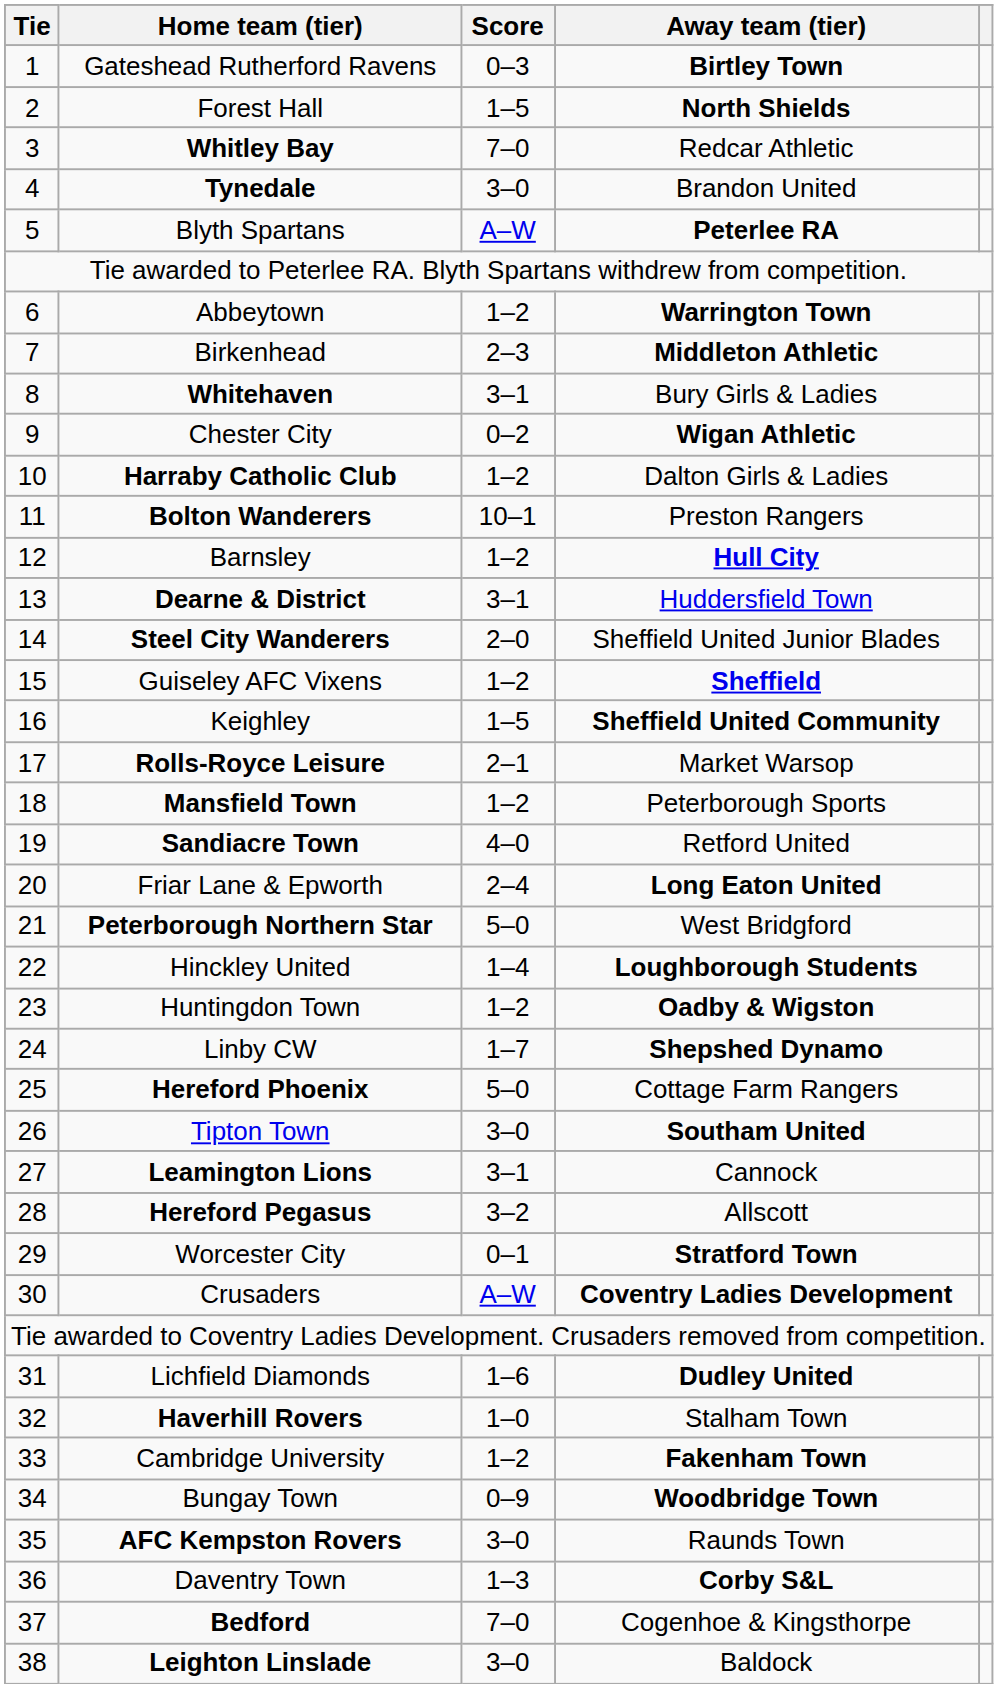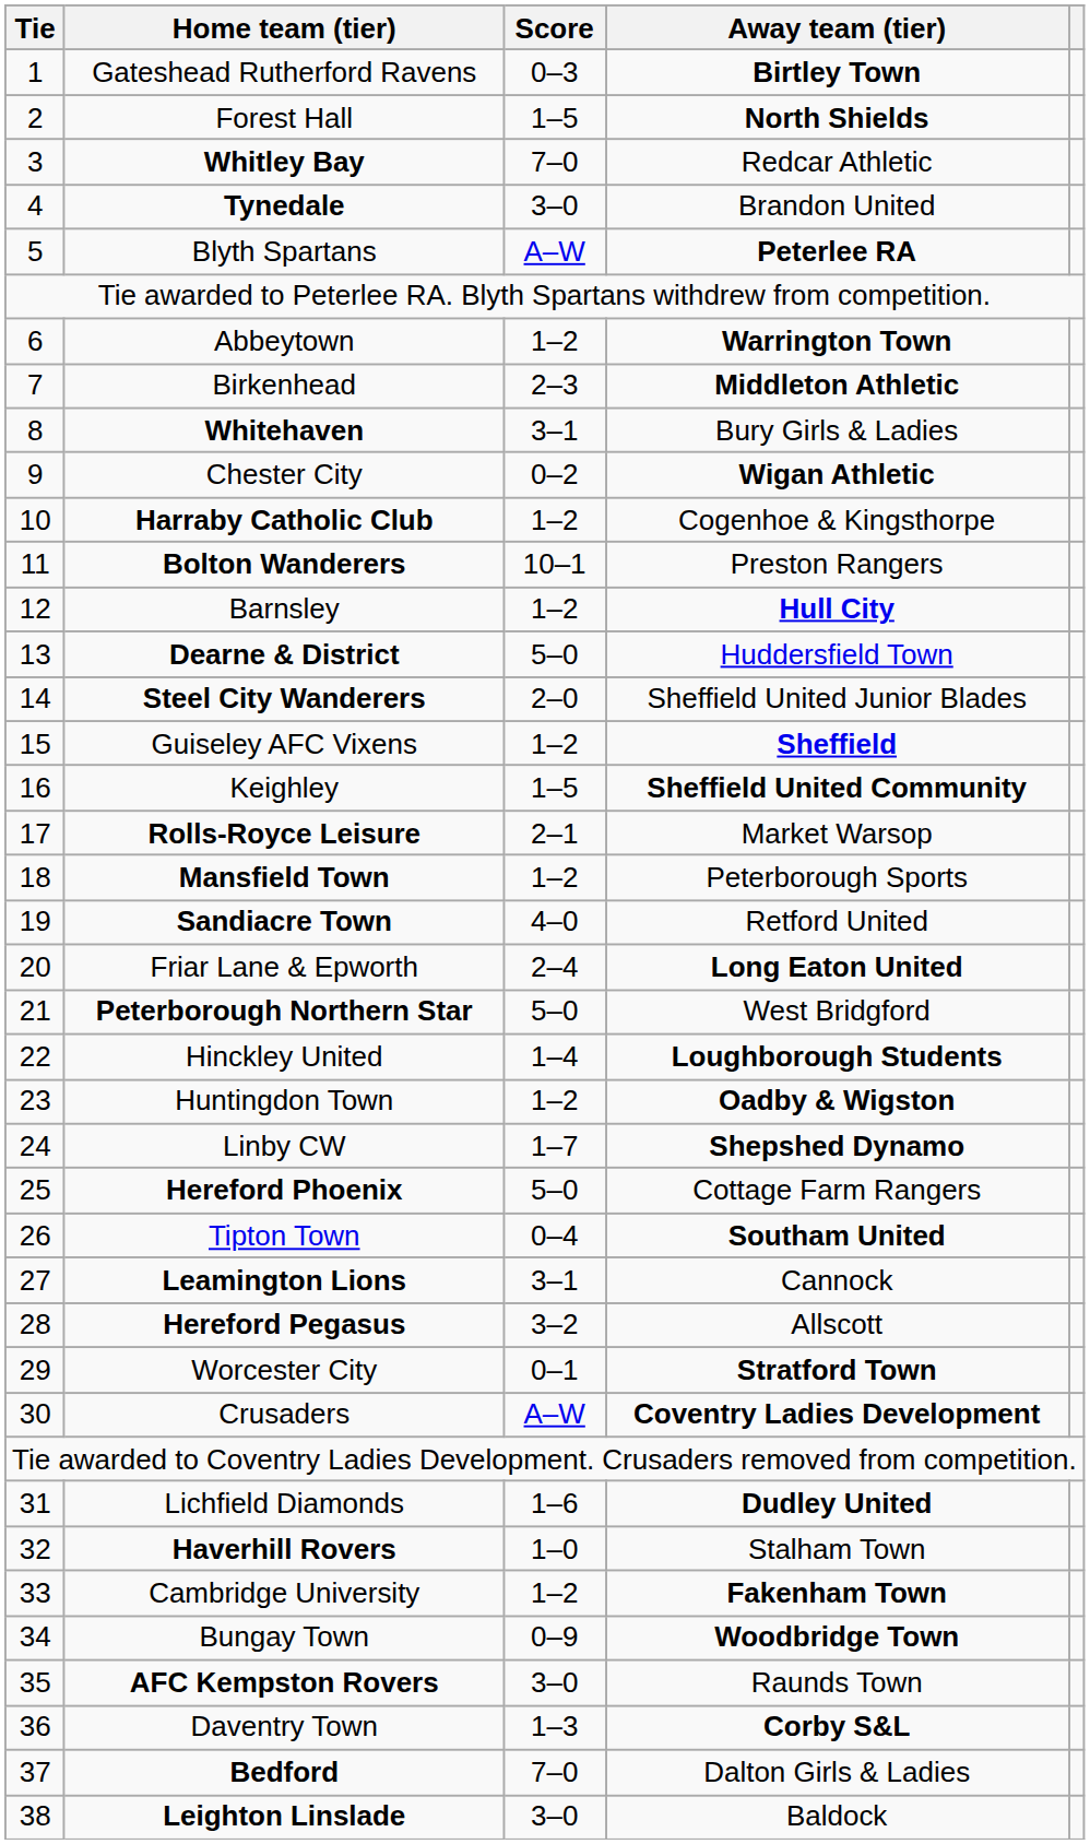Harraby Catholic Club | Away team (tier): Dalton Girls & Ladies -> Cogenhoe & Kingsthorpe
Dearne & District | Score: 3–1 -> 5–0
Tipton Town | Score: 3–0 -> 0–4
Bedford | Away team (tier): Cogenhoe & Kingsthorpe -> Dalton Girls & Ladies
